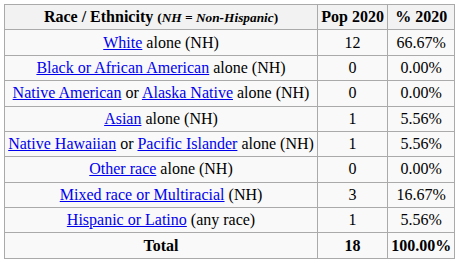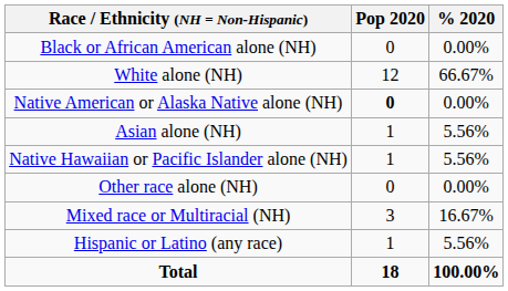rows swapped: White alone (NH) <-> Black or African American alone (NH)
Native American or Alaska Native alone (NH) | Pop 2020: normal -> bold
